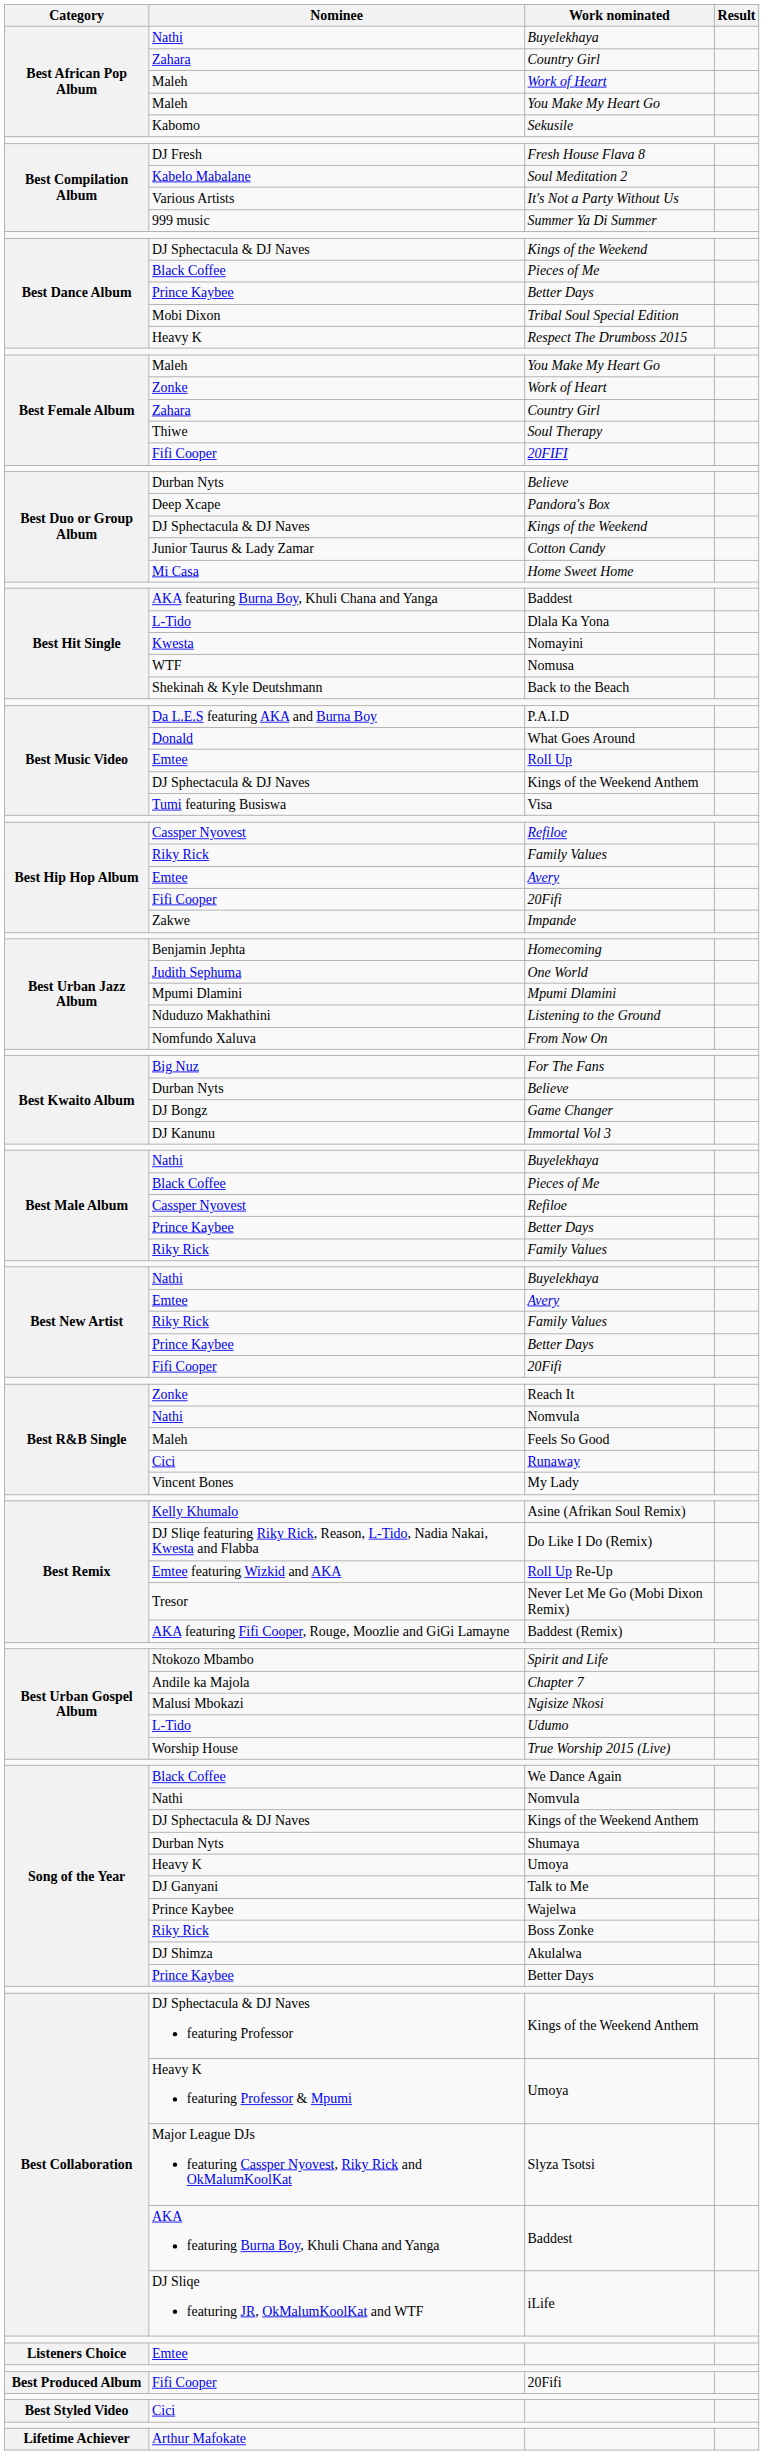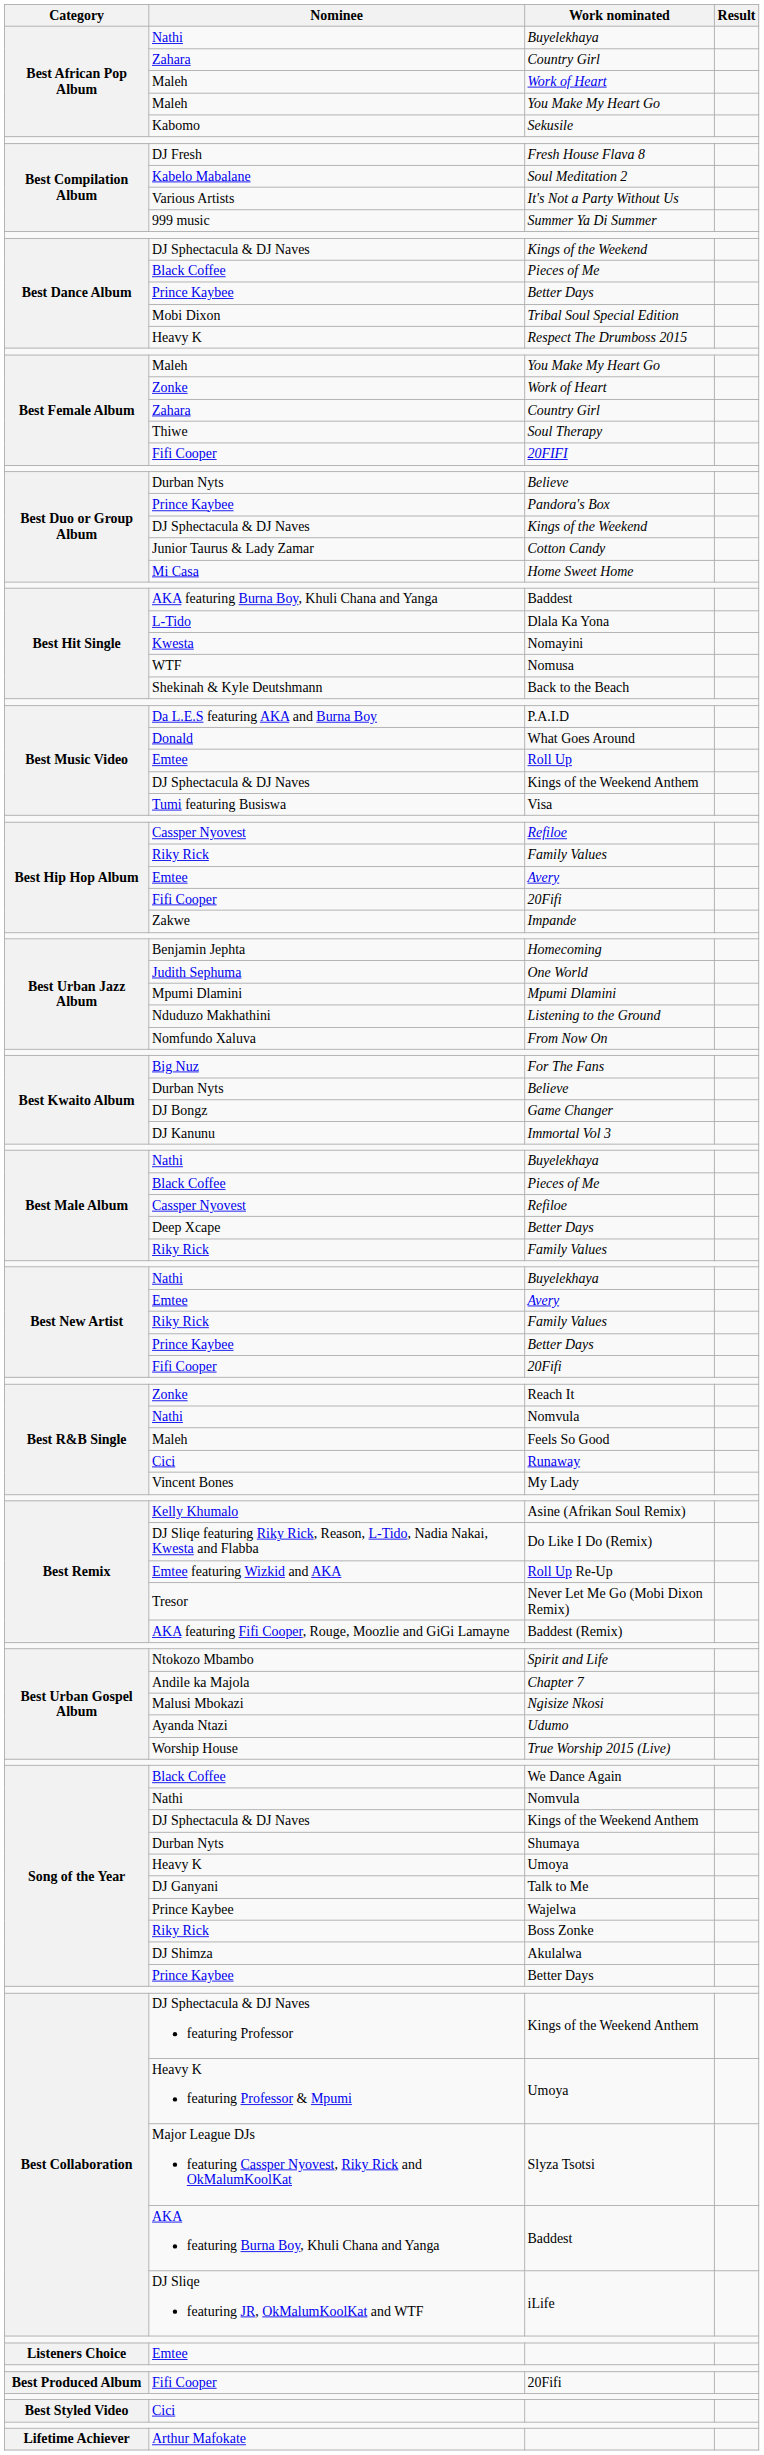Pandora's Box | Nominee: Deep Xcape -> Prince Kaybee
Best Male Album / Better Days | Nominee: Prince Kaybee -> Deep Xcape
Udumo | Nominee: L-Tido -> Ayanda Ntazi
